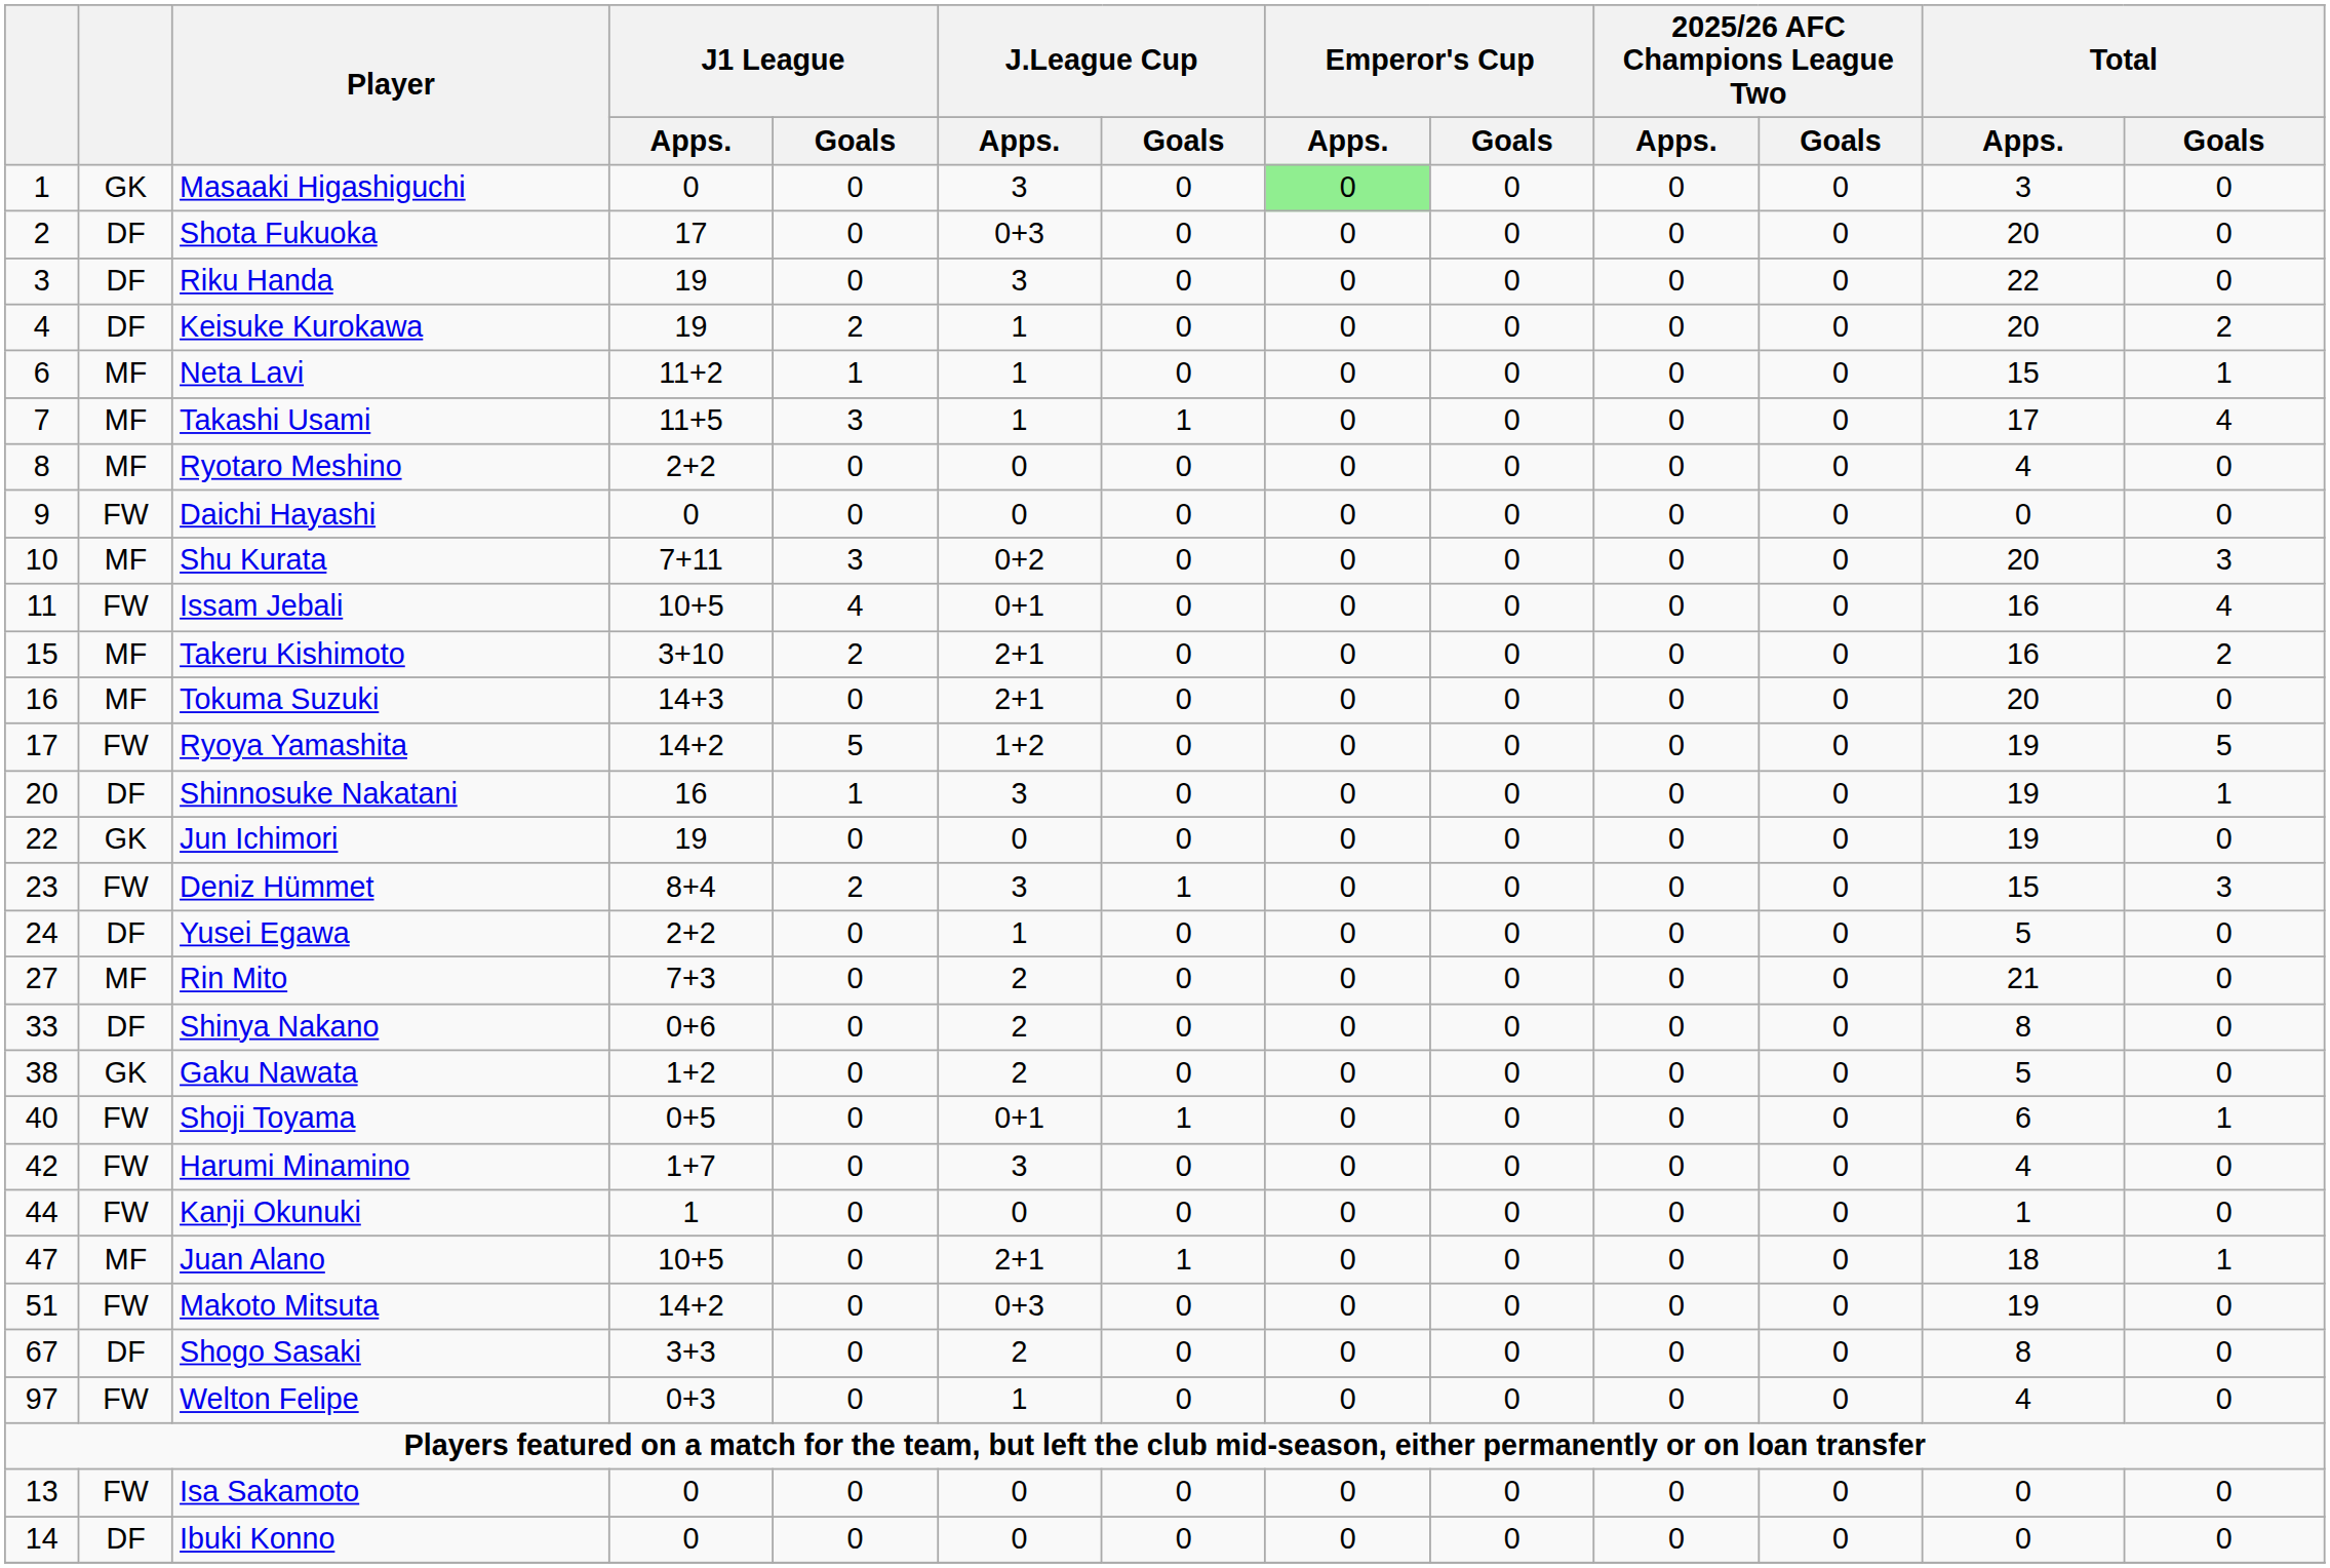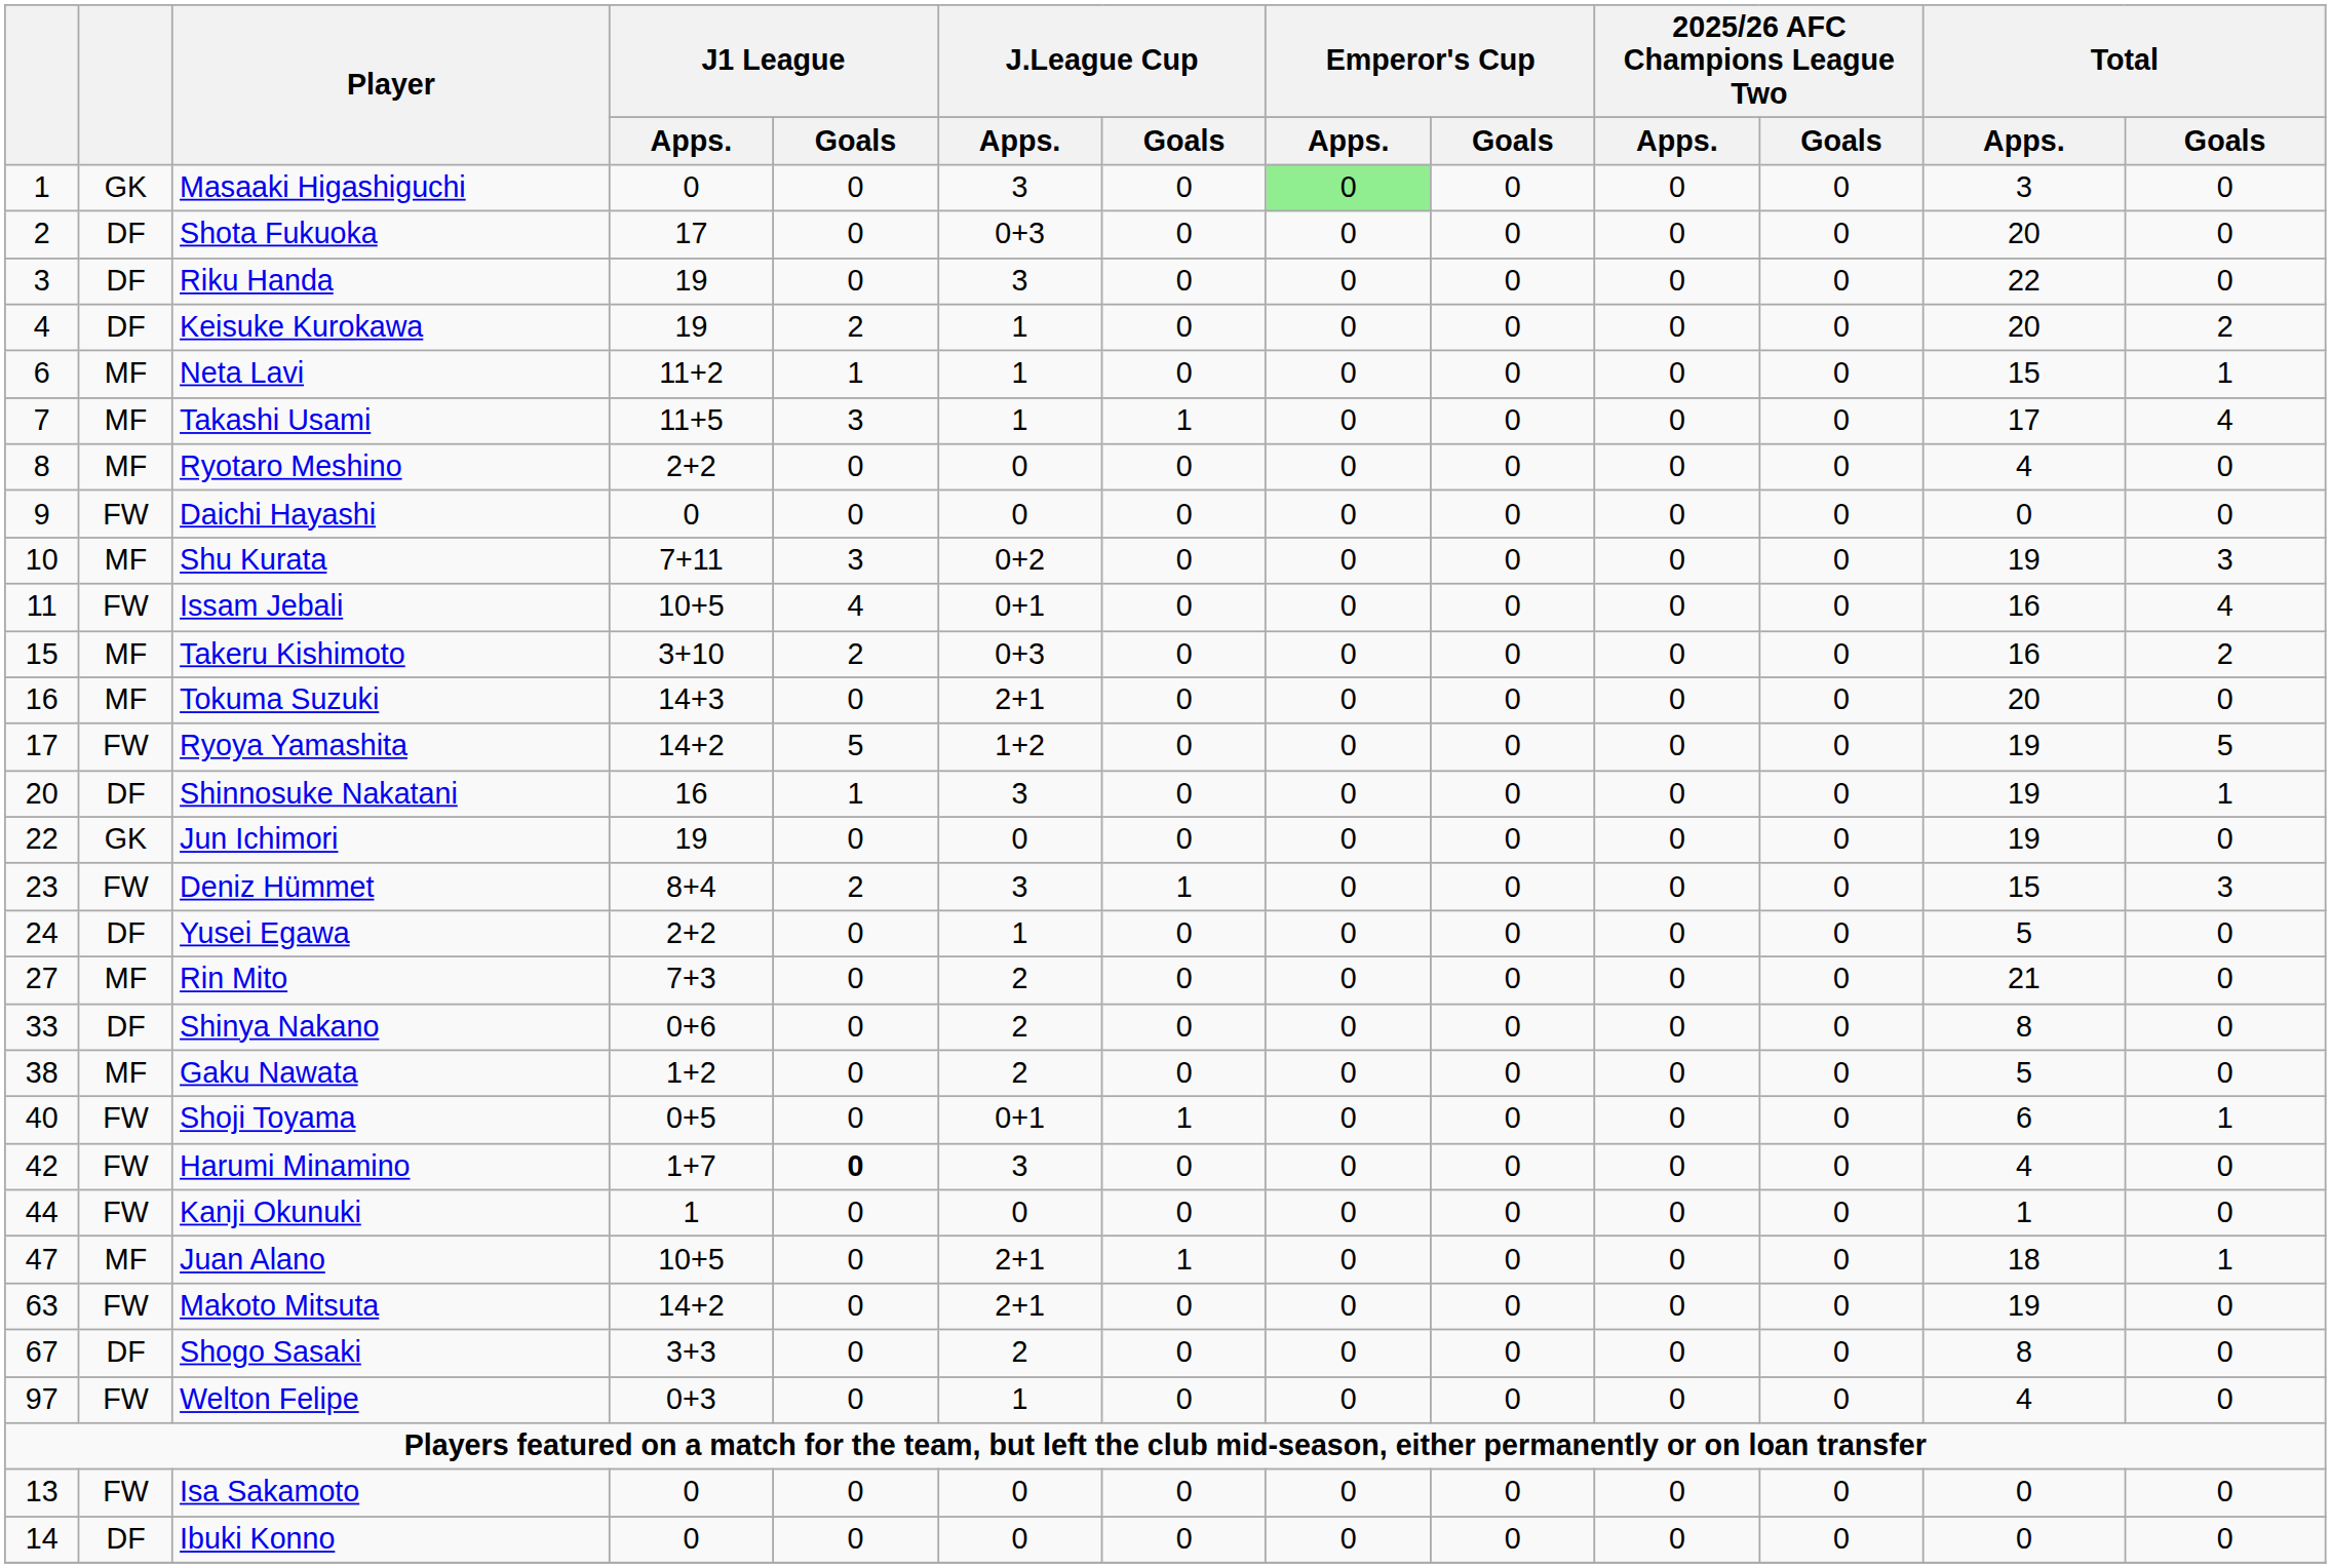Shu Kurata | Total / Apps.: 20 -> 19
Takeru Kishimoto | J.League Cup / Apps.: 2+1 -> 0+3
Gaku Nawata | column 2: GK -> MF
Harumi Minamino | J1 League / Goals: normal -> bold
Makoto Mitsuta | column 1: 51 -> 63
Makoto Mitsuta | J.League Cup / Apps.: 0+3 -> 2+1
